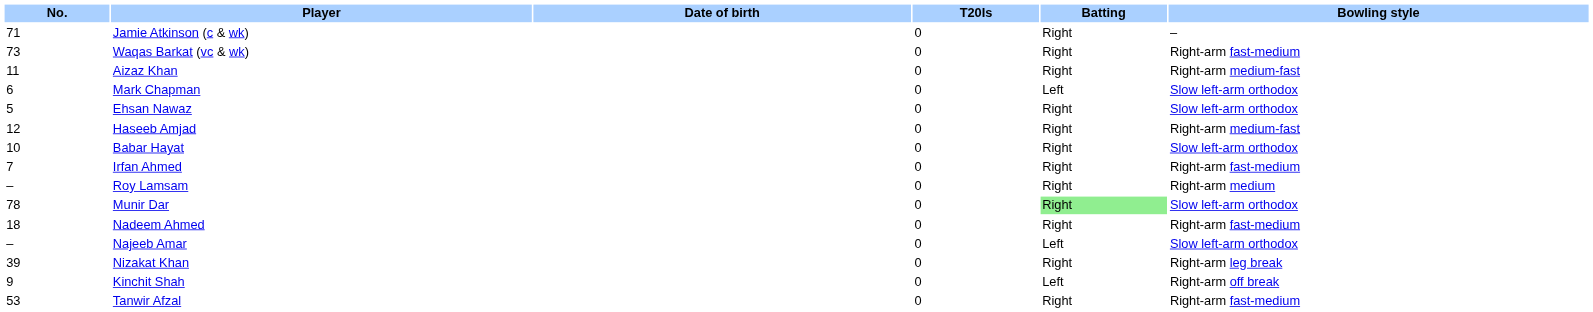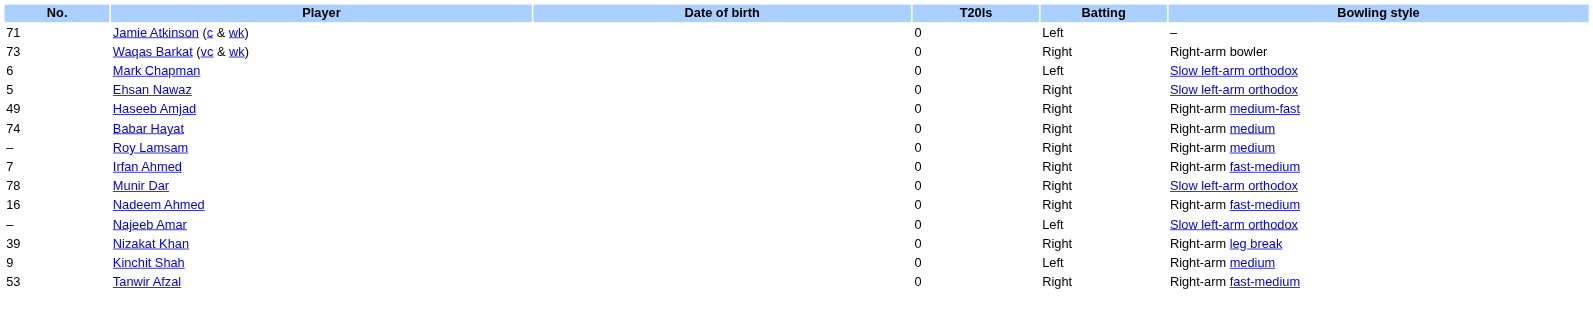Jamie Atkinson (c & wk) | Batting: Right -> Left
Waqas Barkat (vc & wk) | Bowling style: Right-arm fast-medium -> Right-arm bowler
- row: 11 | Aizaz Khan | 0 | Right | Right-arm medium-fast
Haseeb Amjad | No.: 12 -> 49
Babar Hayat | No.: 10 -> 74
Babar Hayat | Bowling style: Slow left-arm orthodox -> Right-arm medium
rows swapped: Irfan Ahmed <-> Roy Lamsam
Munir Dar | Batting: lightgreen background -> no background
Nadeem Ahmed | No.: 18 -> 16
Kinchit Shah | Bowling style: Right-arm off break -> Right-arm medium
